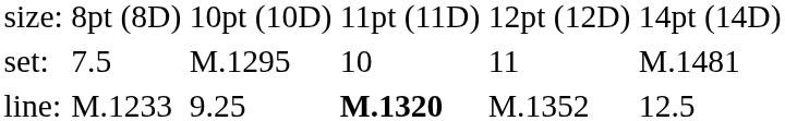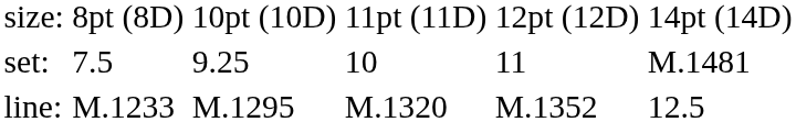set: | column 3: M.1295 -> 9.25
line: | column 3: 9.25 -> M.1295
line: | column 4: bold -> normal
